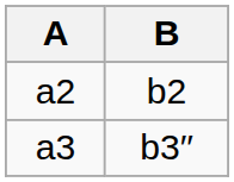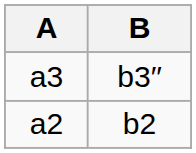rows swapped: a2 <-> a3
